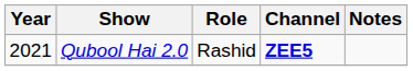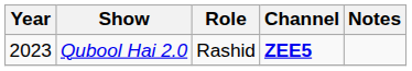Qubool Hai 2.0 | Year: 2021 -> 2023
